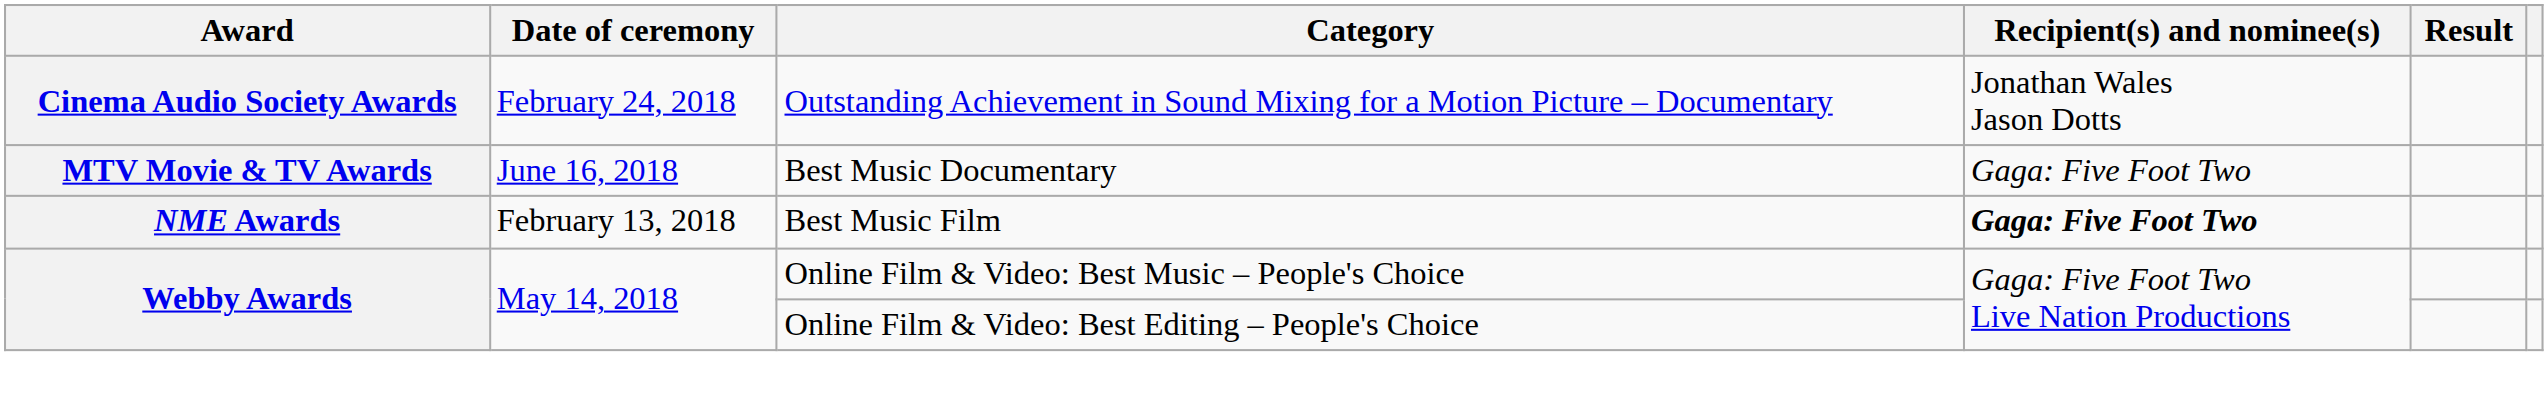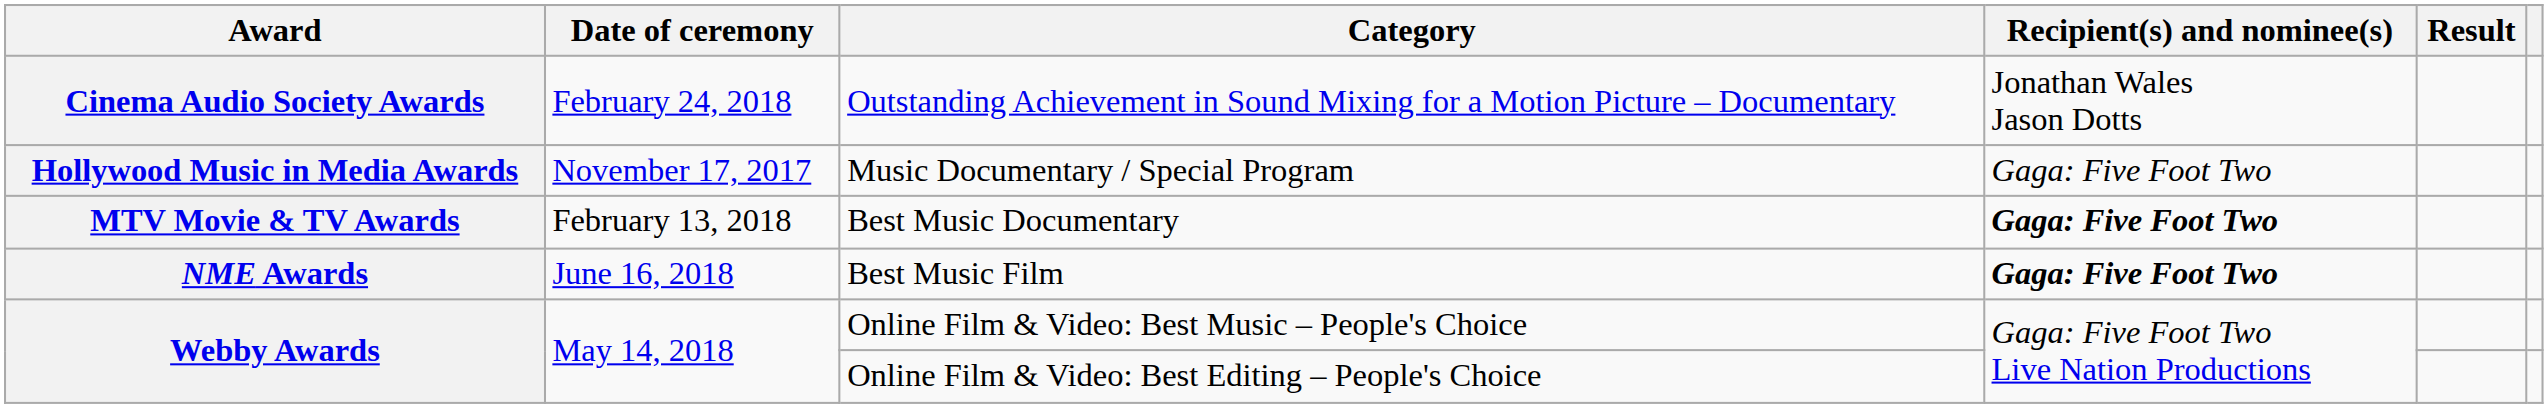+ row: Hollywood Music in Media Awards | November 17, 2017 | Music Documentary / Special Program | Gaga: Five Foot Two
Best Music Documentary | Date of ceremony: June 16, 2018 -> February 13, 2018
Best Music Documentary | Recipient(s) and nominee(s): normal -> bold
Best Music Film | Date of ceremony: February 13, 2018 -> June 16, 2018
